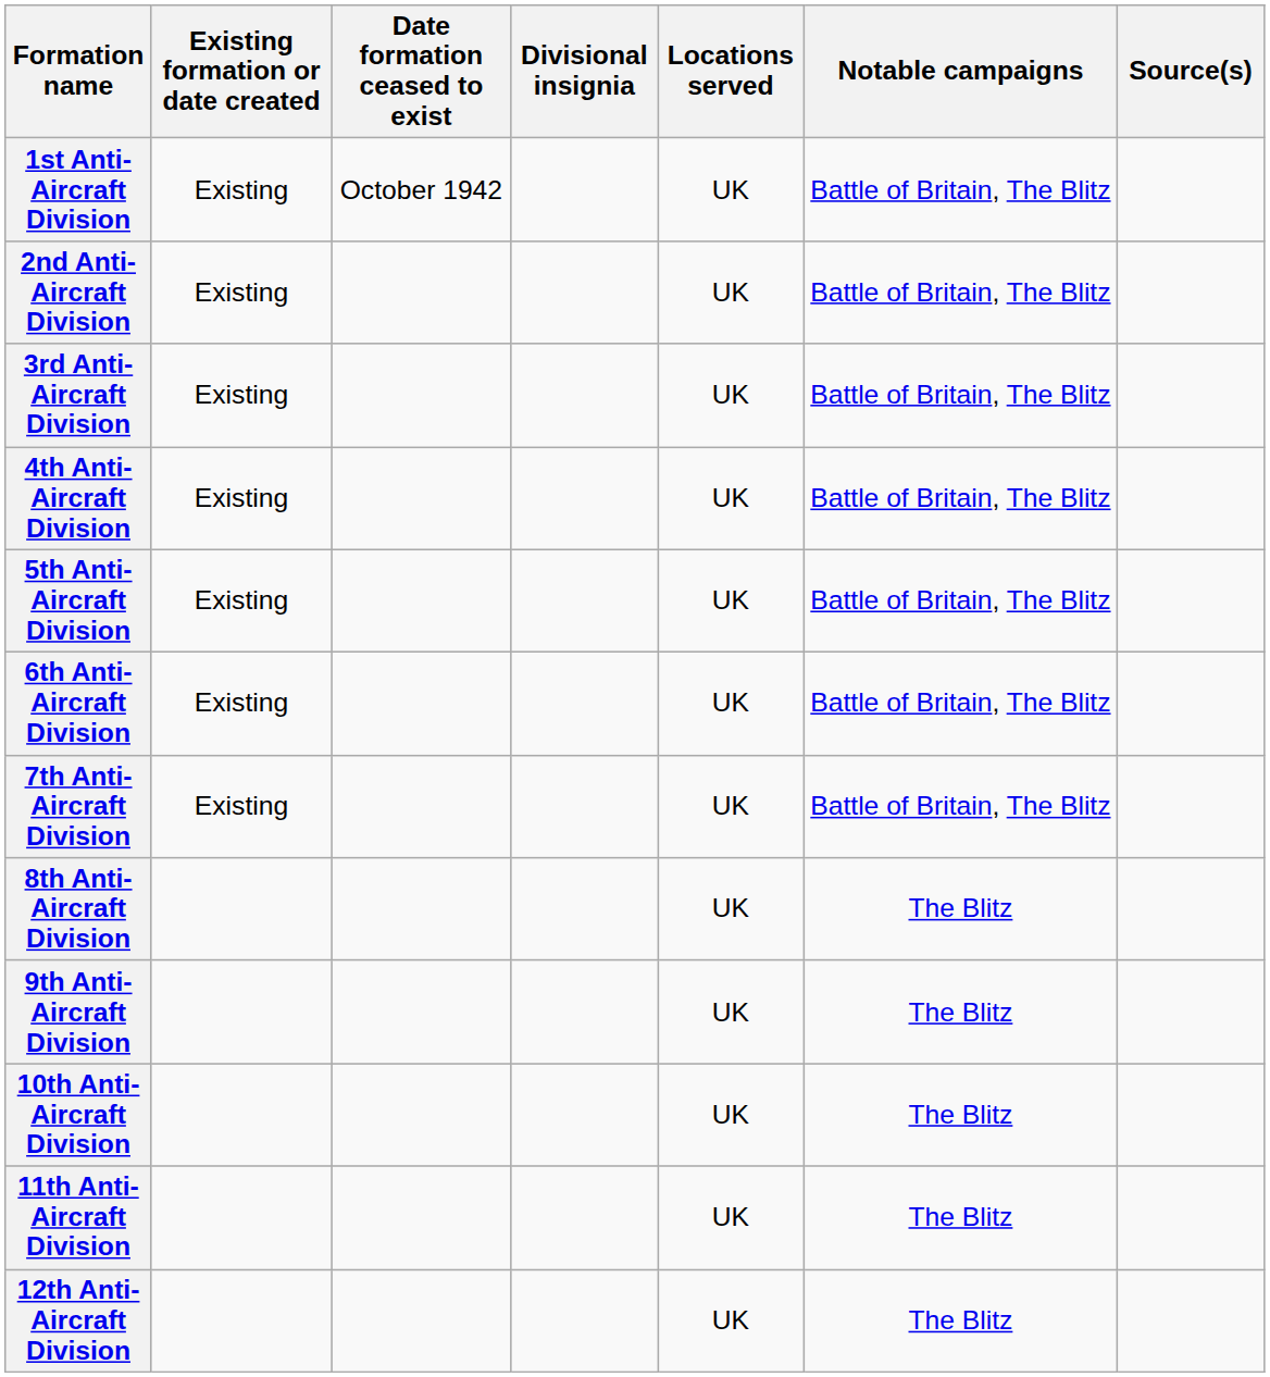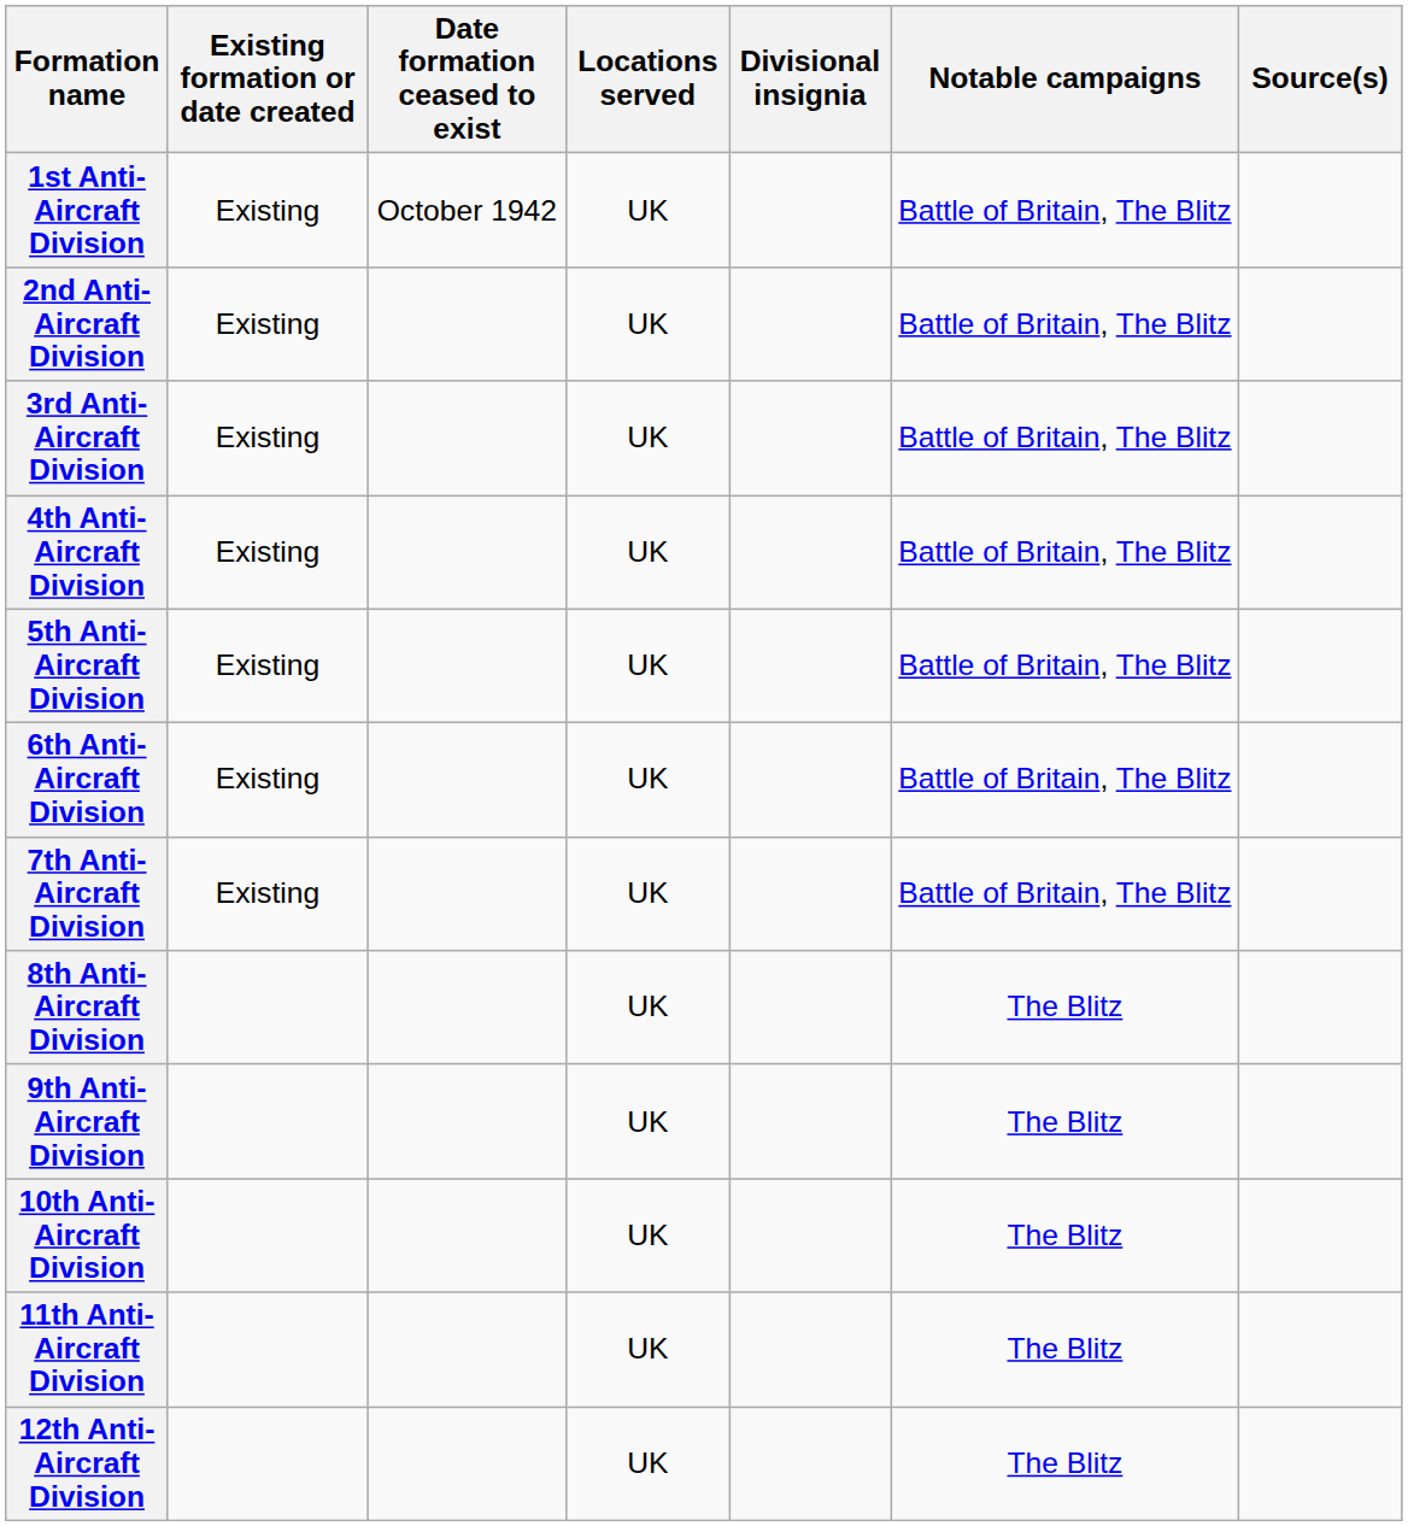columns swapped: Divisional insignia <-> Locations served
